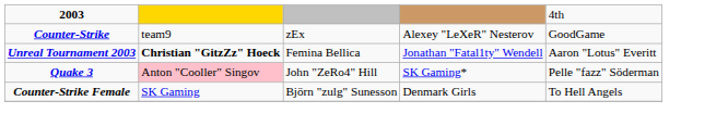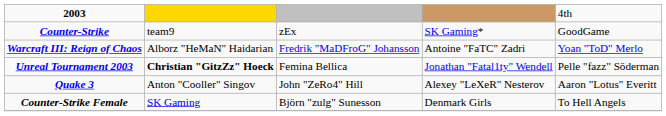Counter-Strike | column 4: Alexey "LeXeR" Nesterov -> SK Gaming*
+ row: Warcraft III: Reign of Chaos | Alborz "HeMaN" Haidarian | Fredrik "MaDFroG" Johansson | Antoine "FaTC" Zadri | Yoan "ToD" Merlo
Unreal Tournament 2003 | column 5: Aaron "Lotus" Everitt -> Pelle "fazz" Söderman
Quake 3 | column 2: pink background -> no background
Quake 3 | column 4: SK Gaming* -> Alexey "LeXeR" Nesterov
Quake 3 | column 5: Pelle "fazz" Söderman -> Aaron "Lotus" Everitt
